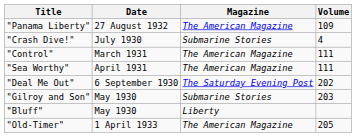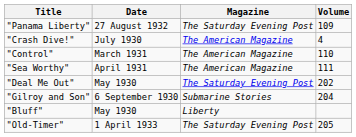"Panama Liberty" | Magazine: The American Magazine -> The Saturday Evening Post
"Crash Dive!" | Magazine: Submarine Stories -> The American Magazine
"Control" | Volume: 111 -> 110
"Deal Me Out" | Date: 6 September 1930 -> May 1930
"Gilroy and Son" | Date: May 1930 -> 6 September 1930
"Gilroy and Son" | Volume: 203 -> 204
"Old-Timer" | Magazine: The American Magazine -> The Saturday Evening Post
